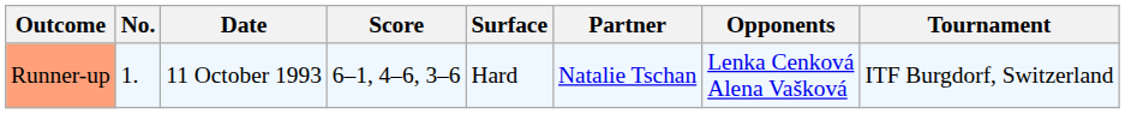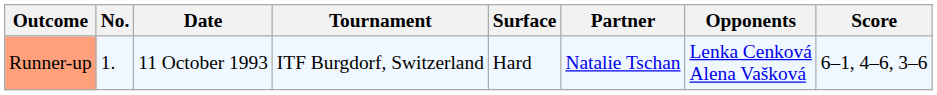columns swapped: Tournament <-> Score
